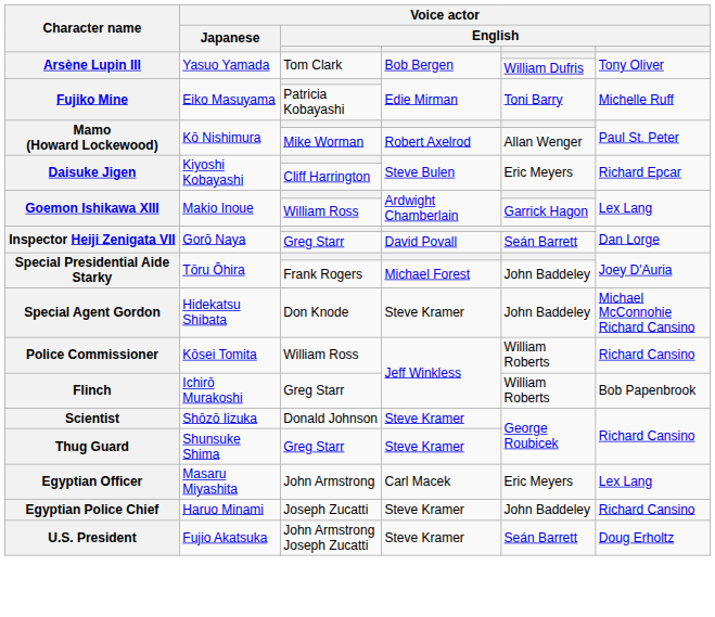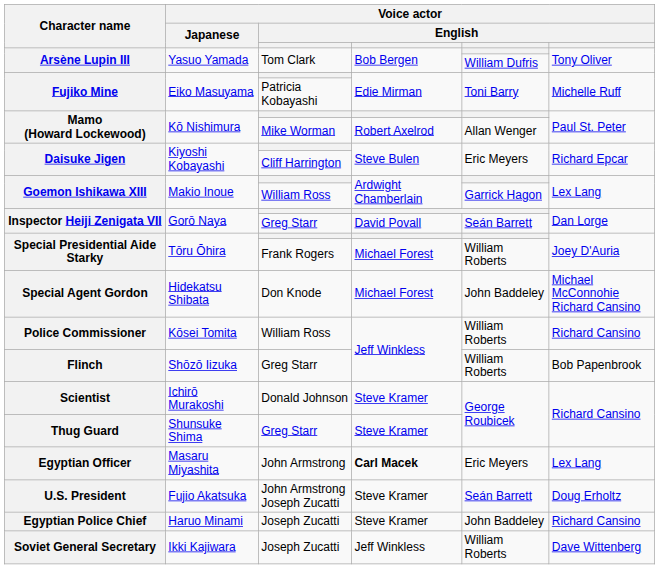Special Presidential Aide Starky / Frank Rogers | column 5: John Baddeley -> William Roberts
Special Agent Gordon | column 4: Steve Kramer -> Michael Forest
Flinch | Voice actor / Japanese: Ichirō Murakoshi -> Shōzō Iizuka
Scientist | Voice actor / Japanese: Shōzō Iizuka -> Ichirō Murakoshi
Egyptian Officer | column 4: normal -> bold
rows swapped: Egyptian Police Chief <-> U.S. President
+ row: Soviet General Secretary | Ikki Kajiwara | Joseph Zucatti | Jeff Winkless | William Roberts | Dave Wittenberg
